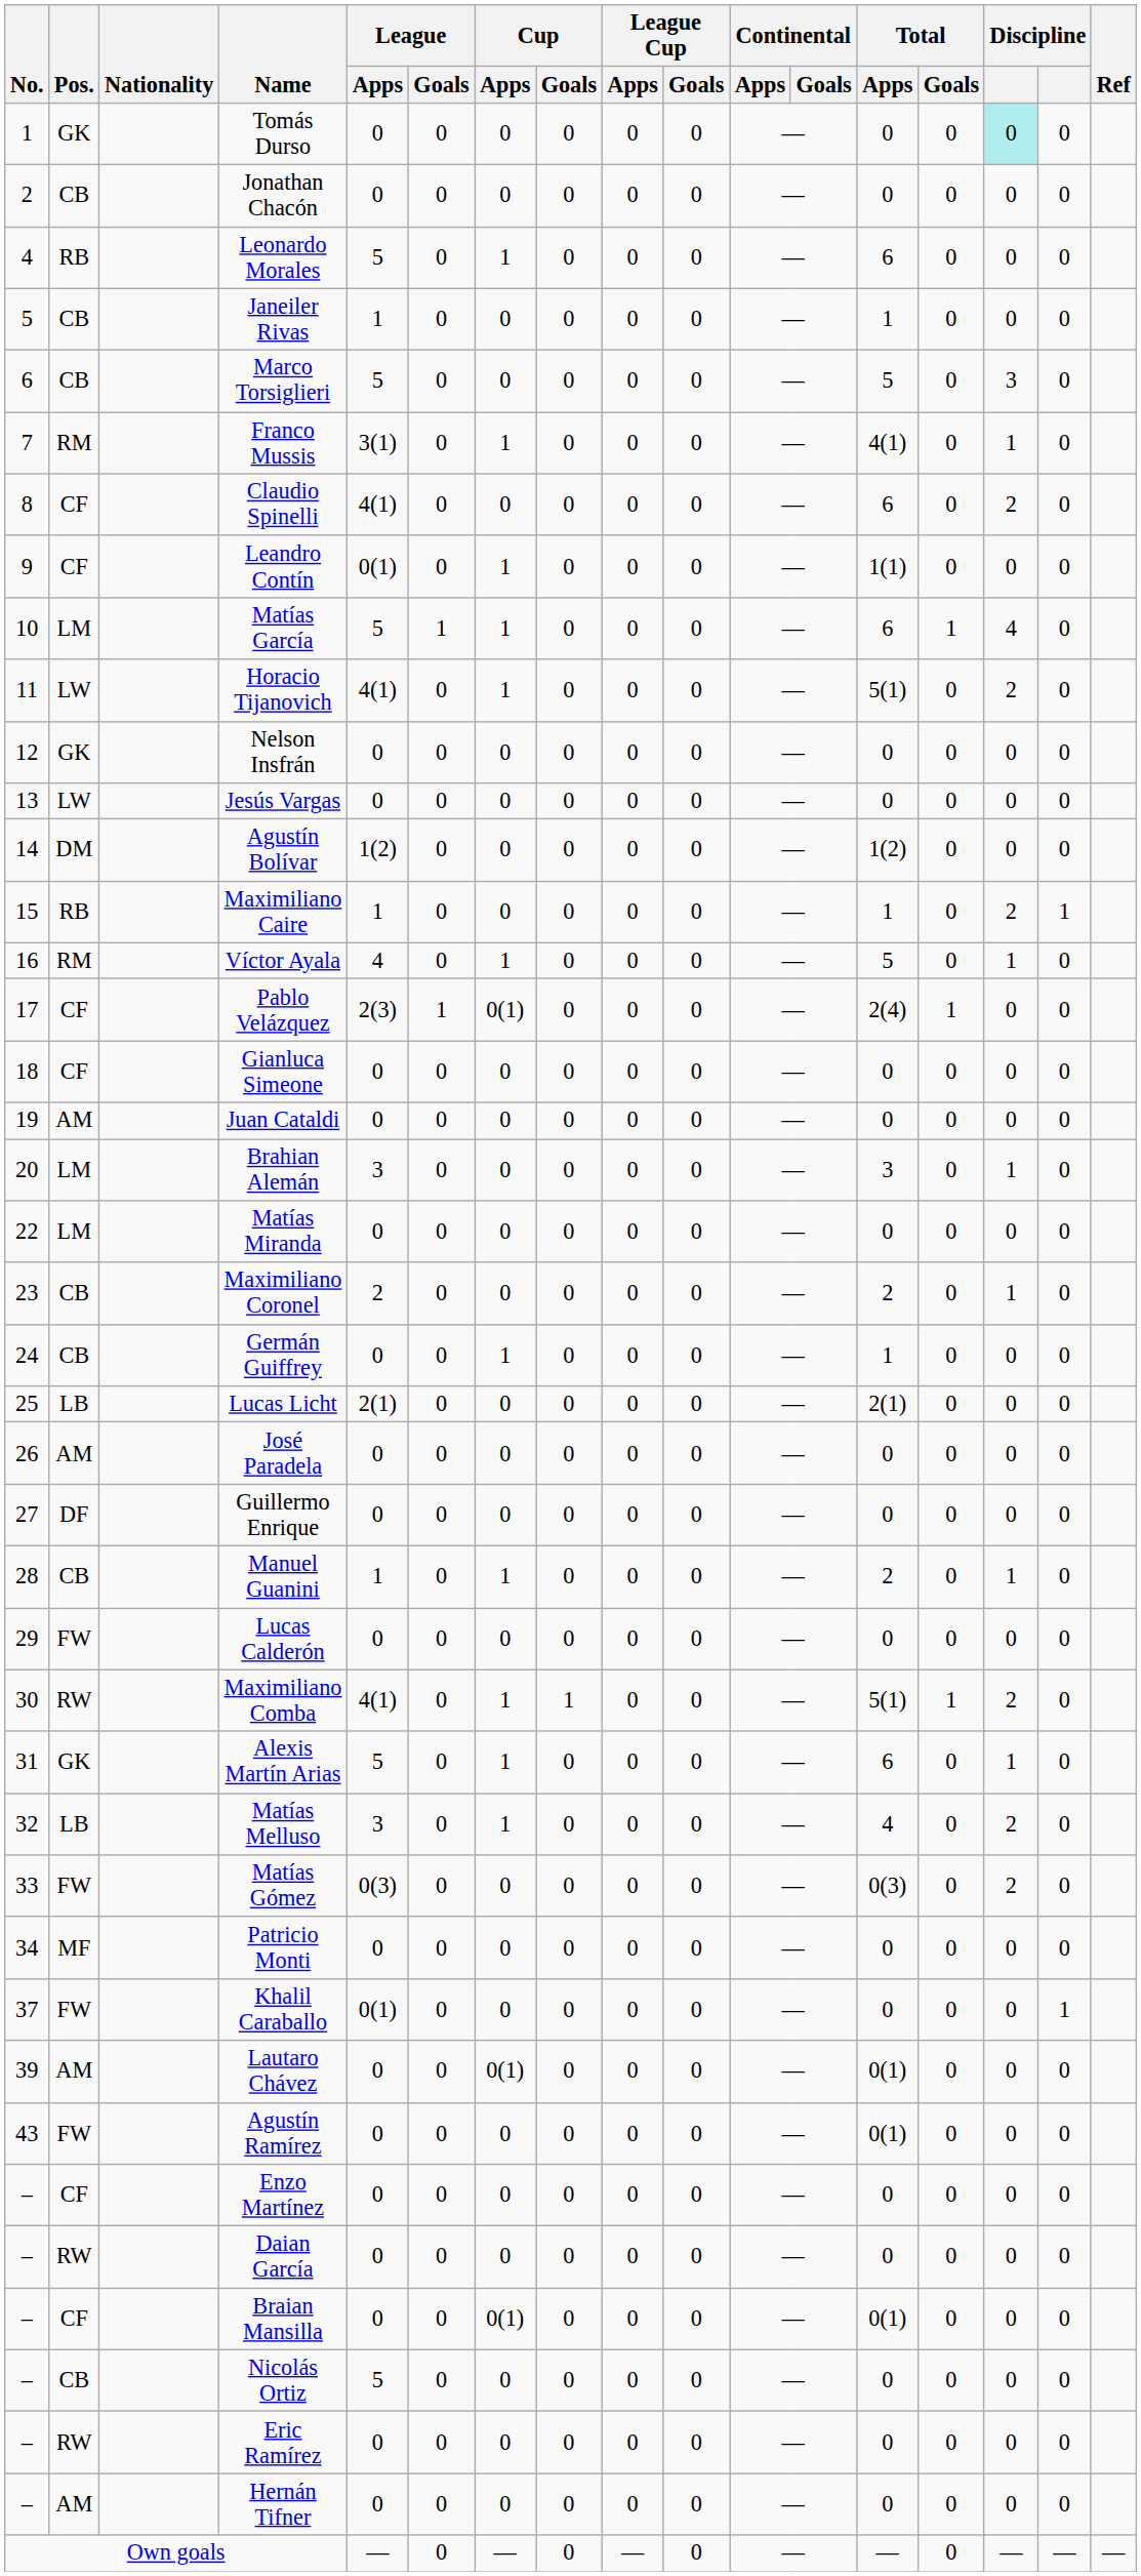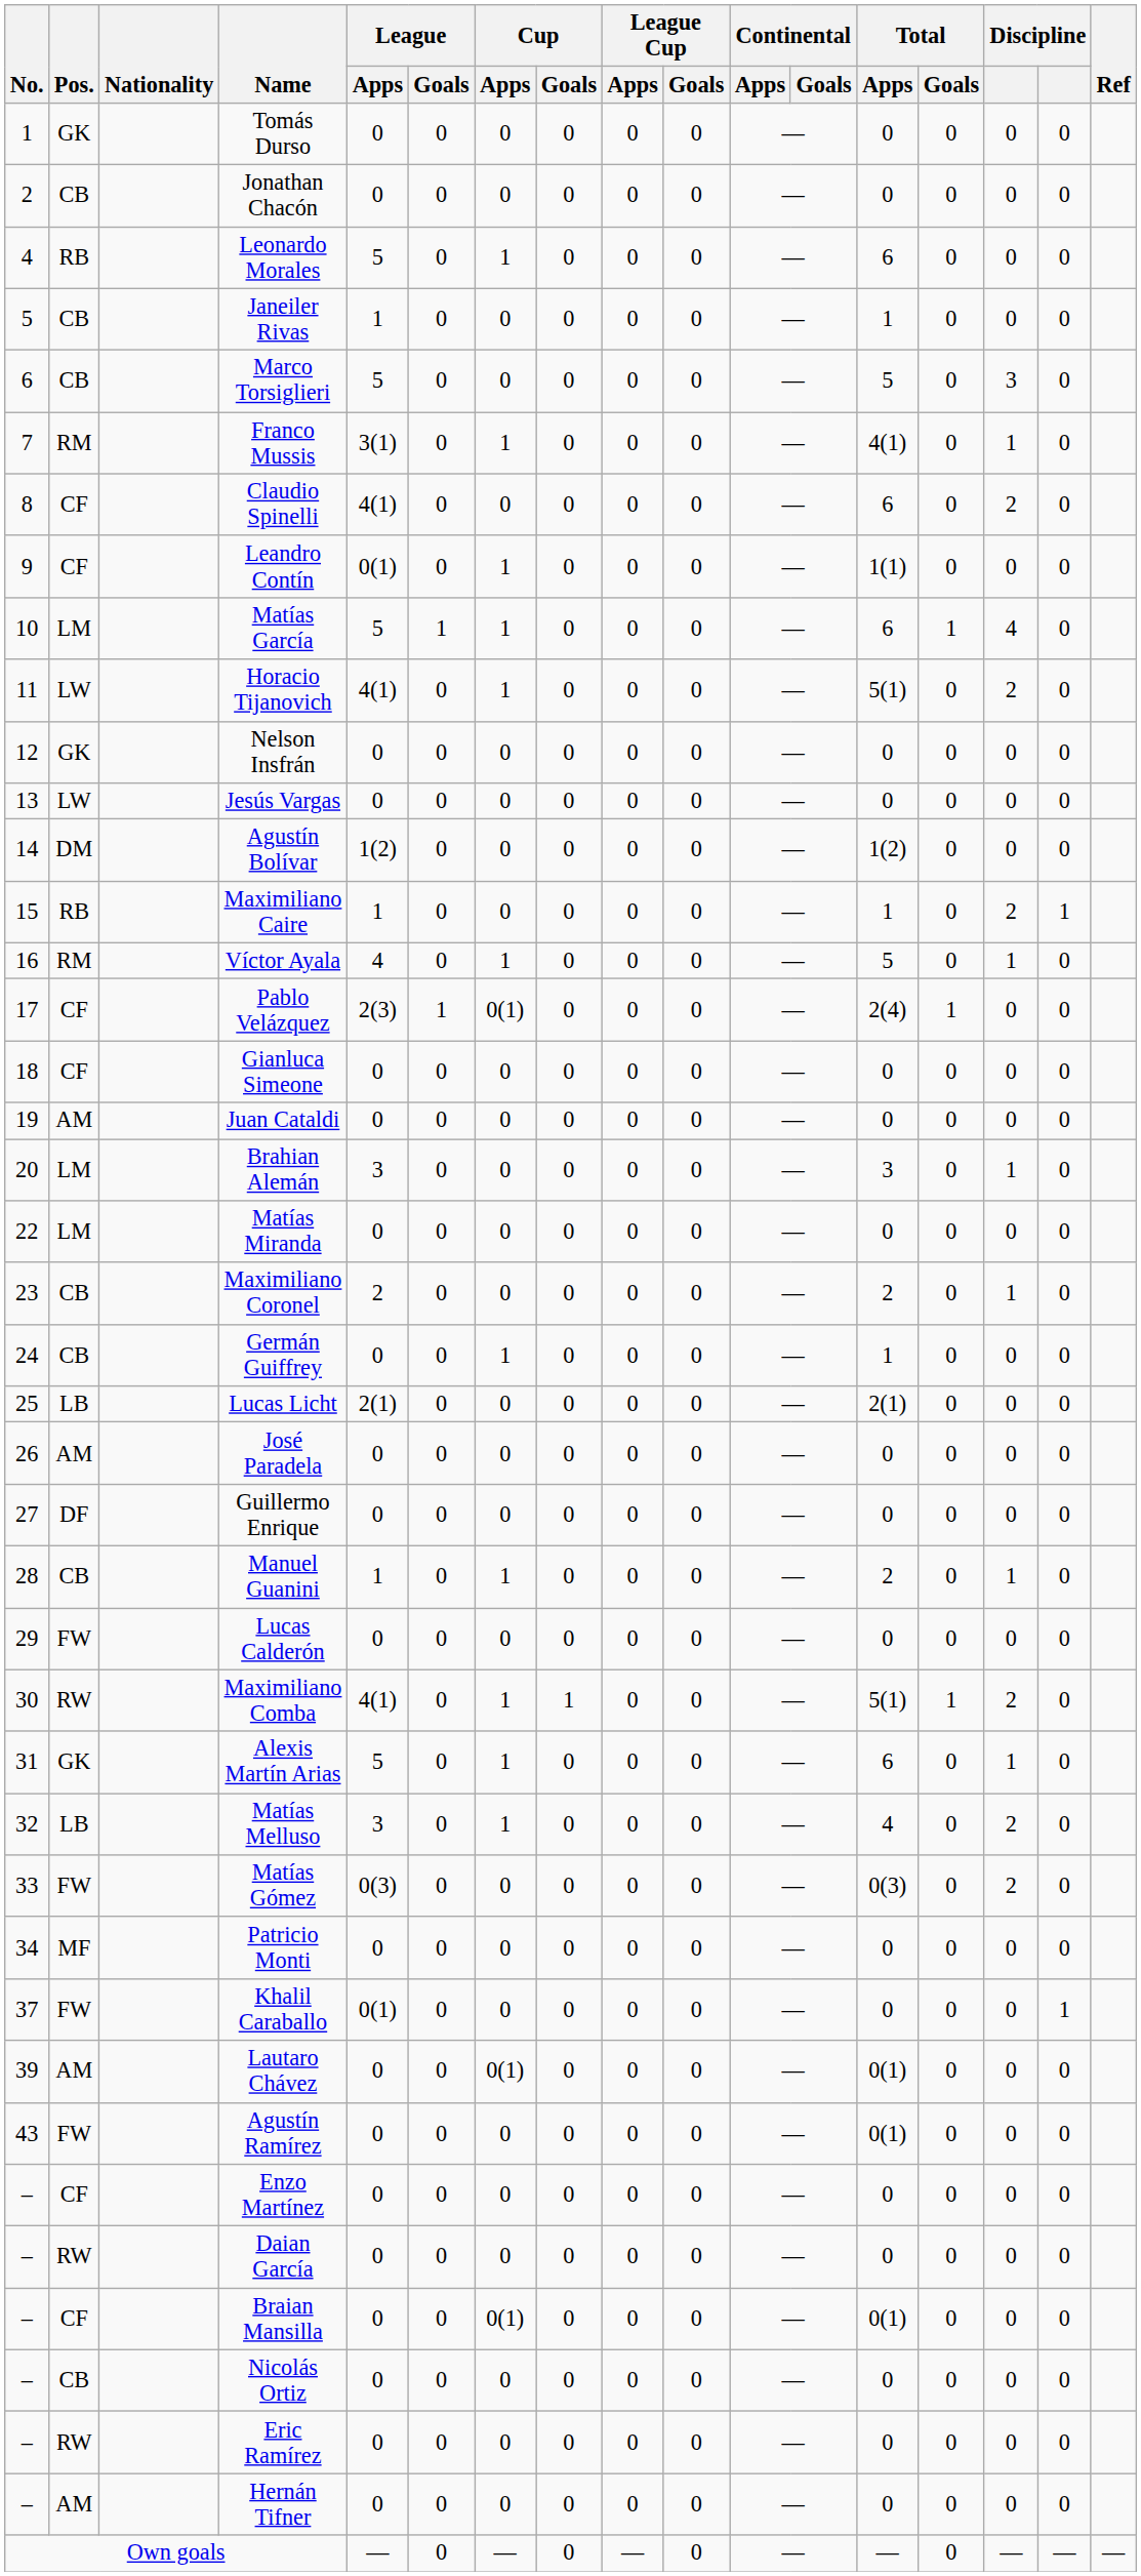Tomás Durso | column 15: paleturquoise background -> no background
Nicolás Ortiz | League / Apps: 5 -> 0
